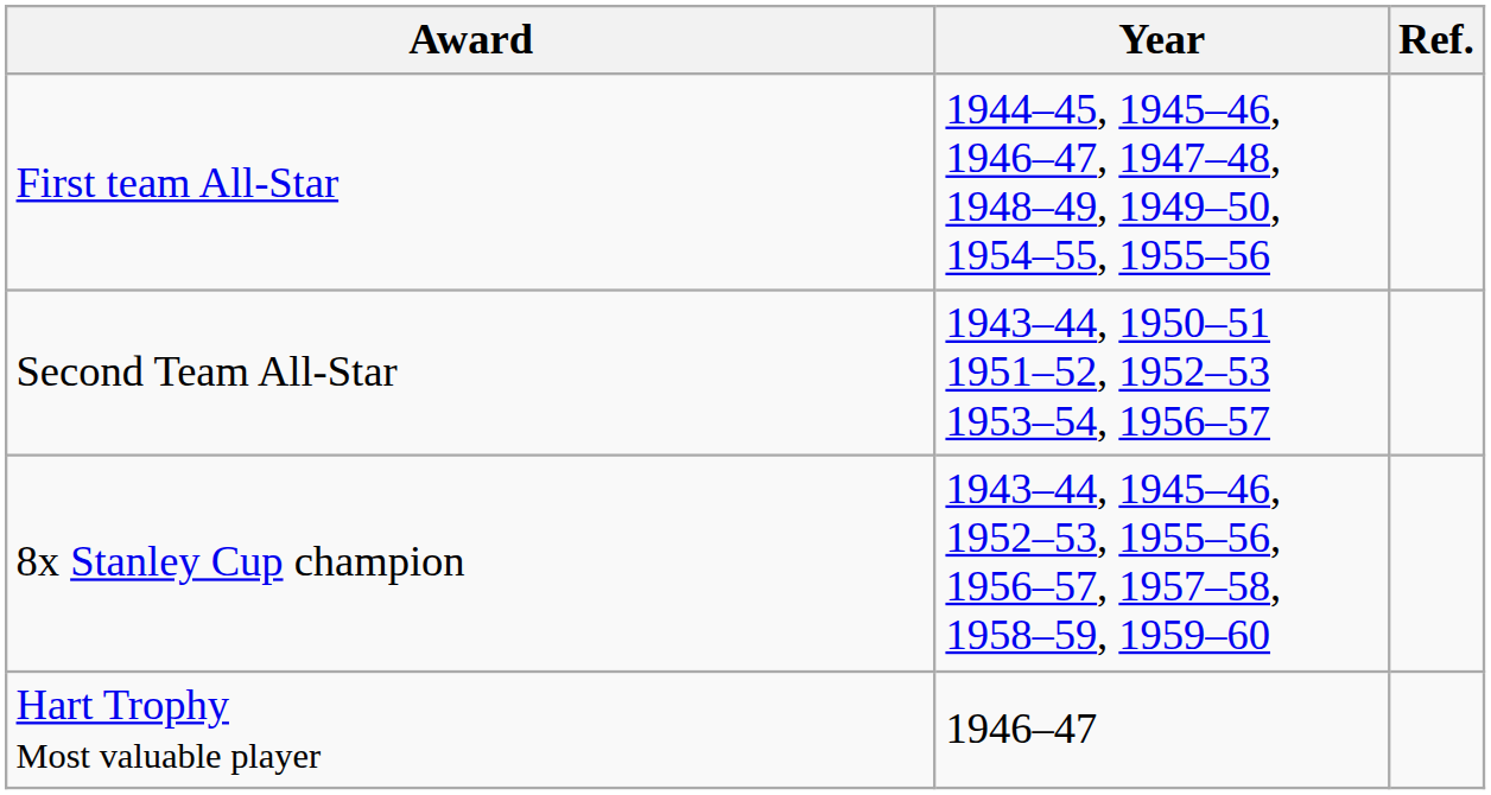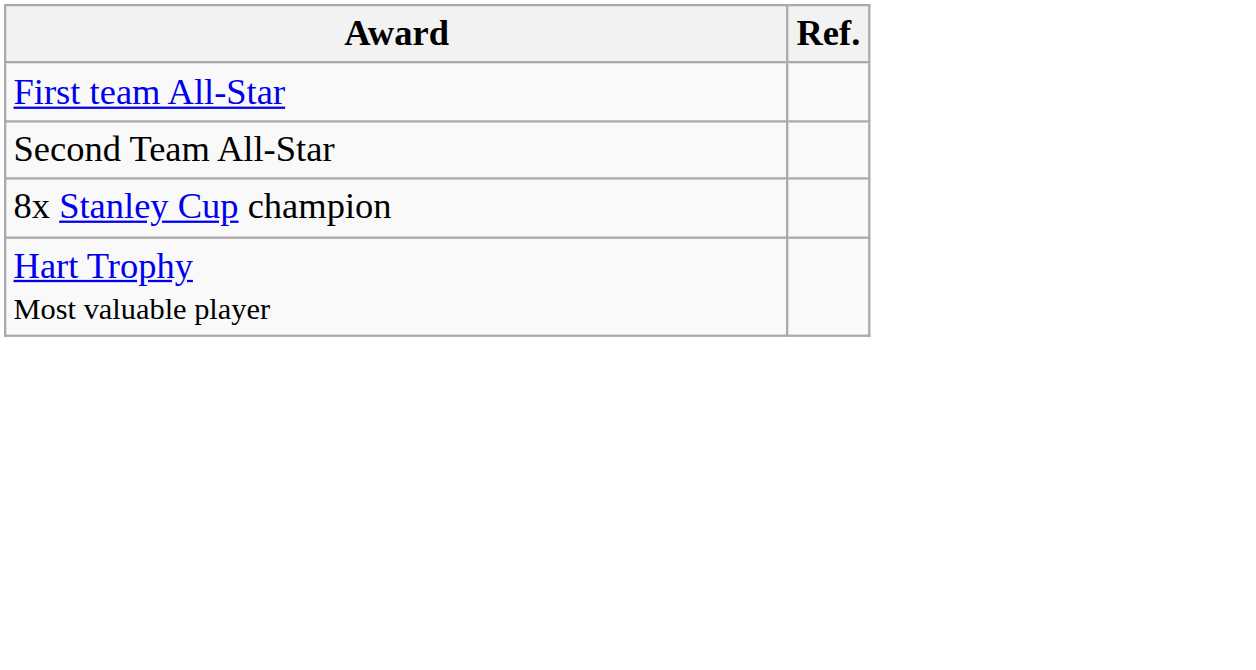- column: Year | 1944–45, 1945–46, 1946–47, 1947–48, 1948–49, 1949–50, 1954–55, 1955–56 | 1943–44, 1950–51 1951–52, 1952–53 1953–54, 1956–57 | 1943–44, 1945–46, 1952–53, 1955–56, 1956–57, 1957–58, 1958–59, 1959–60 | 1946–47
